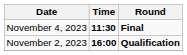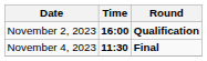rows swapped: November 2, 2023 <-> November 4, 2023
